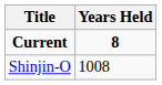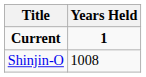Current | Years Held: 8 -> 1
